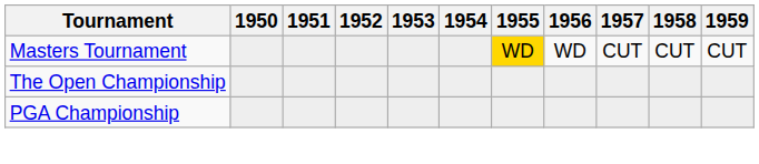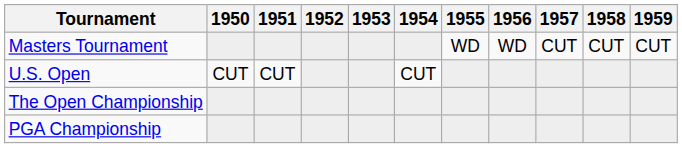Masters Tournament | 1955: gold background -> no background
+ row: U.S. Open | CUT | CUT | CUT
